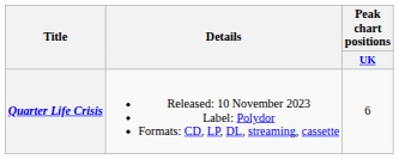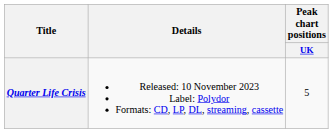Quarter Life Crisis | Peak chart positions / UK: 6 -> 5
